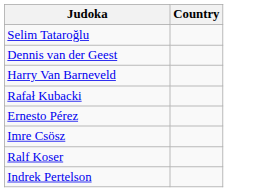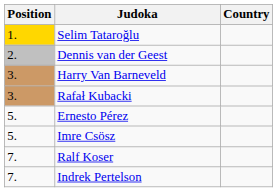+ column: Position | 1. | 2. | 3. | 3. | 5. | 5. | 7. | 7.
